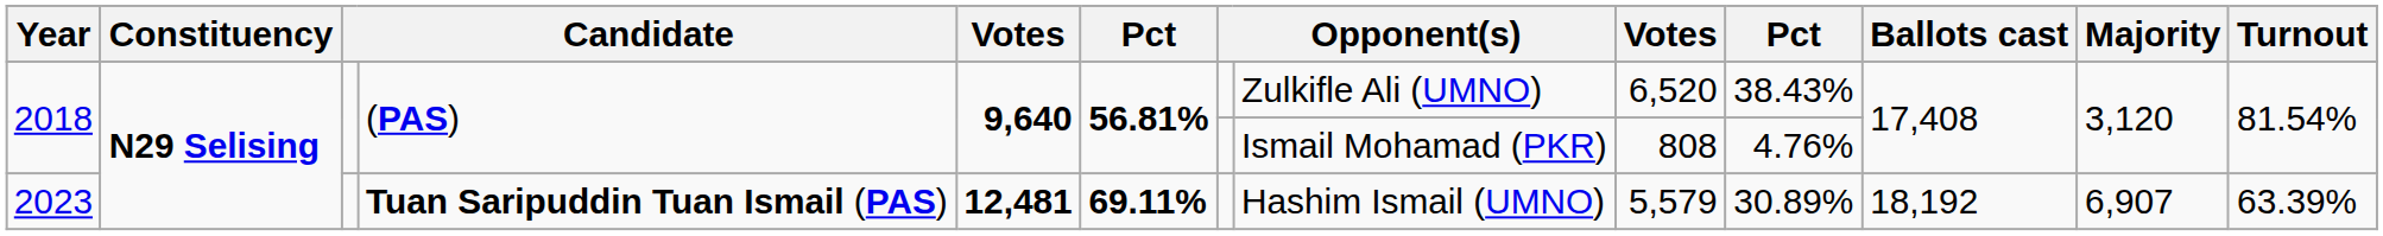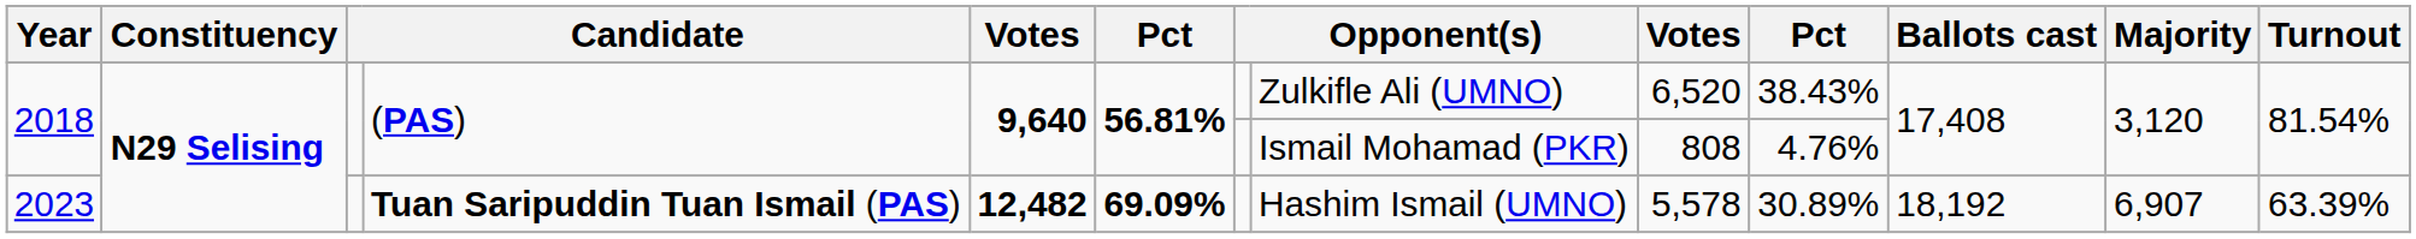2023 | column 5: 12,481 -> 12,482
2023 | column 6: 69.11% -> 69.09%
2023 | column 9: 5,579 -> 5,578
